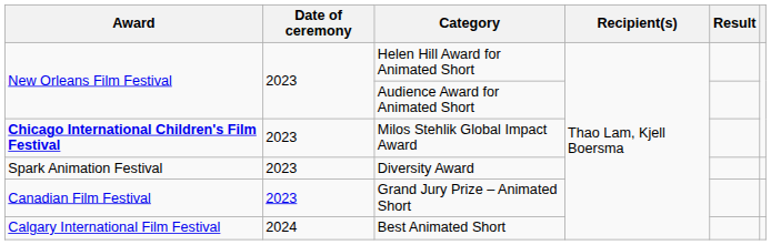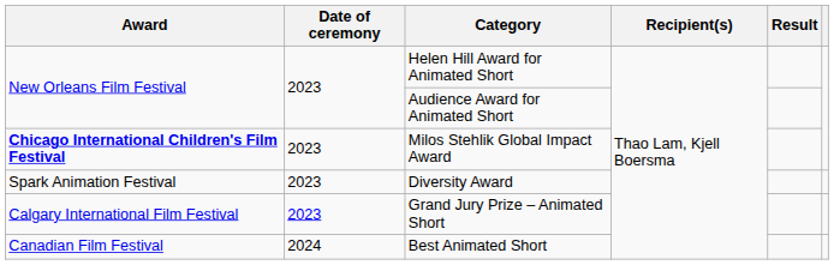Grand Jury Prize – Animated Short | Award: Canadian Film Festival -> Calgary International Film Festival
Best Animated Short | Award: Calgary International Film Festival -> Canadian Film Festival
